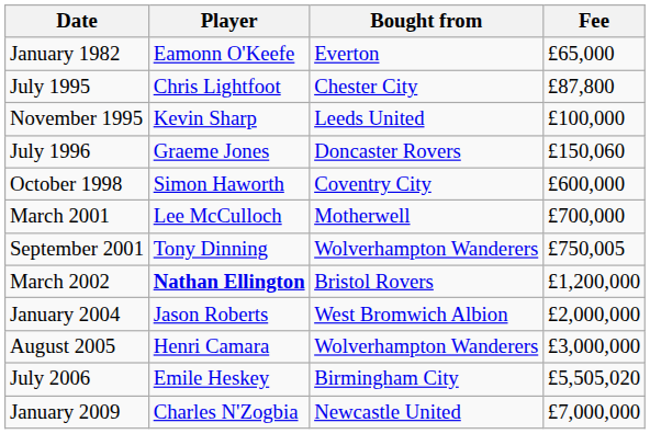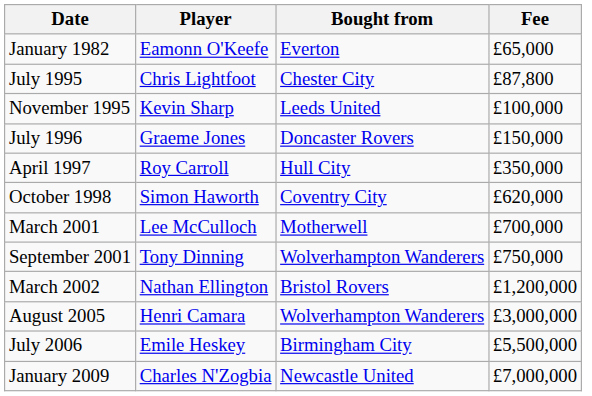July 1996 | Fee: £150,060 -> £150,000
+ row: April 1997 | Roy Carroll | Hull City | £350,000
October 1998 | Fee: £600,000 -> £620,000
September 2001 | Fee: £750,005 -> £750,000
March 2002 | Player: bold -> normal
- row: January 2004 | Jason Roberts | West Bromwich Albion | £2,000,000
July 2006 | Fee: £5,505,020 -> £5,500,000
